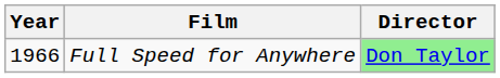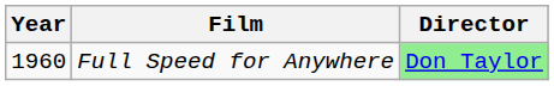Full Speed for Anywhere | Year: 1966 -> 1960
